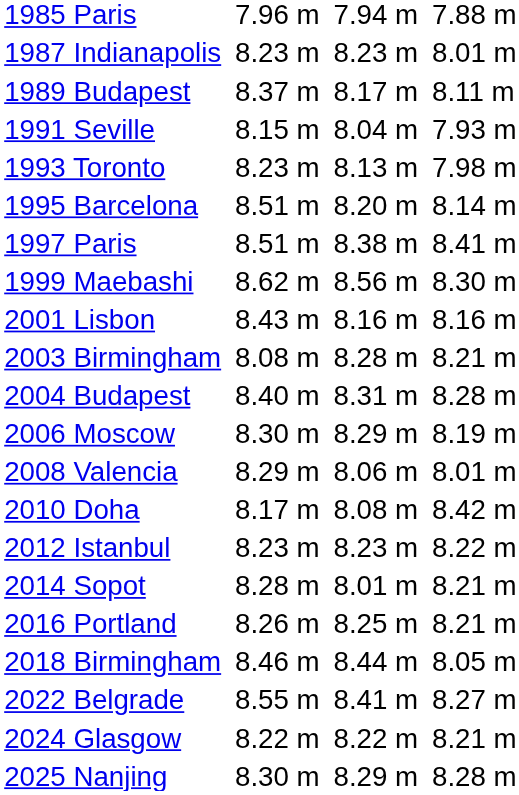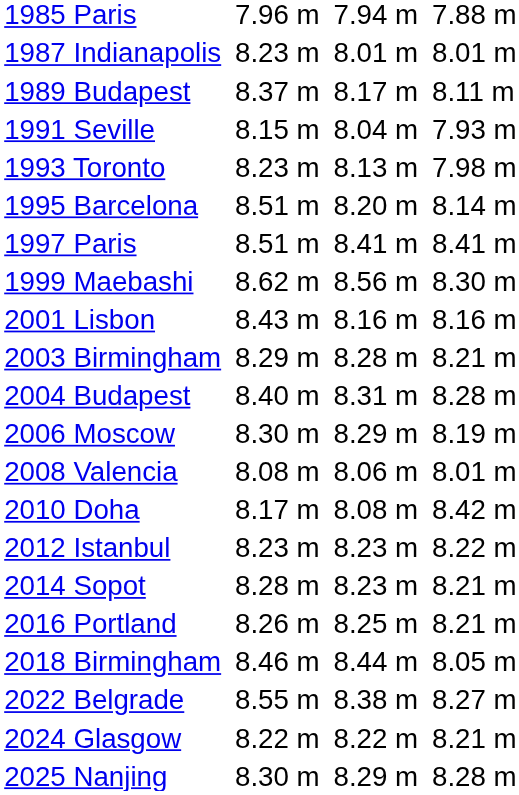1987 Indianapolis | column 5: 8.23 m -> 8.01 m
1997 Paris | column 5: 8.38 m -> 8.41 m
2003 Birmingham | column 3: 8.08 m -> 8.29 m
2008 Valencia | column 3: 8.29 m -> 8.08 m
2014 Sopot | column 5: 8.01 m -> 8.23 m
2022 Belgrade | column 5: 8.41 m -> 8.38 m
